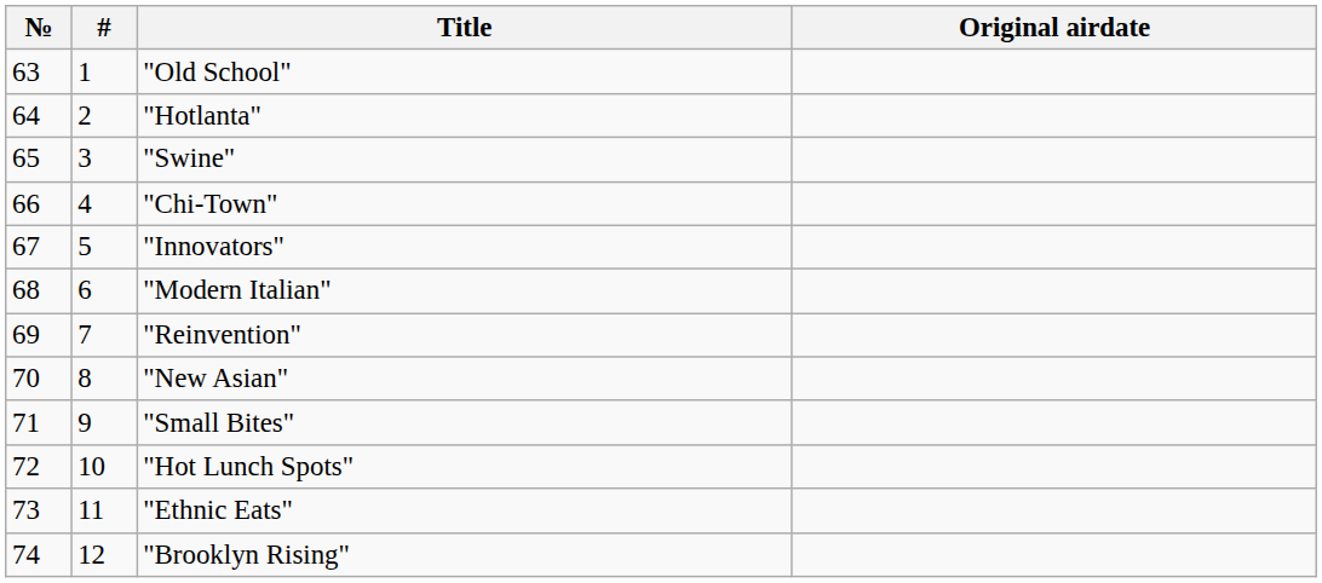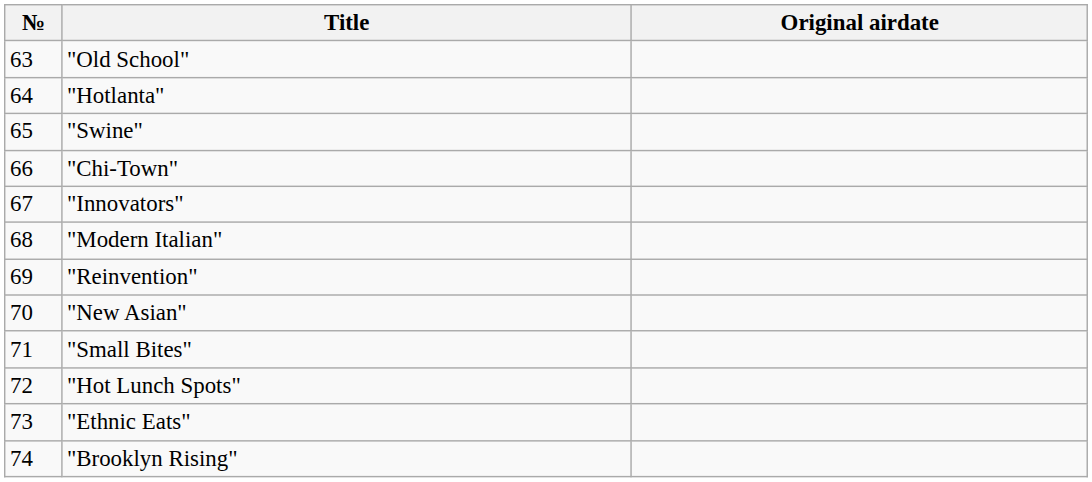- column: # | 1 | 2 | 3 | 4 | 5 | 6 | 7 | 8 | 9 | 10 | 11 | 12
